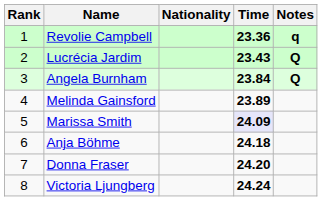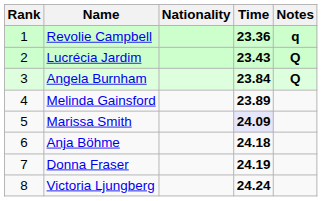Donna Fraser | Time: 24.20 -> 24.19
